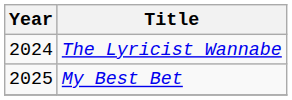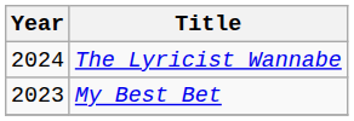My Best Bet | Year: 2025 -> 2023
